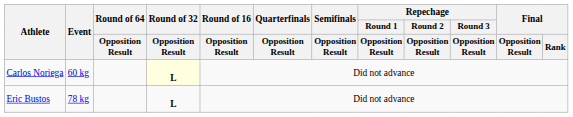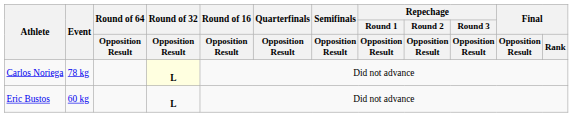Carlos Noriega | Event: 60 kg -> 78 kg
Eric Bustos | Event: 78 kg -> 60 kg
